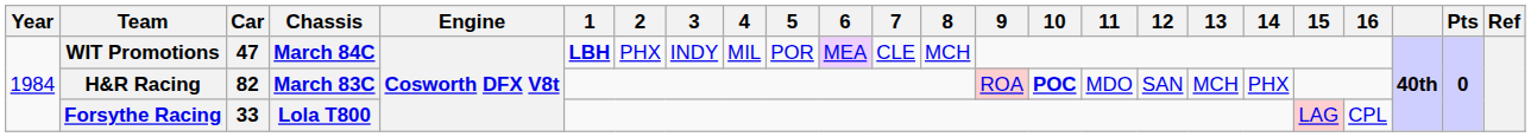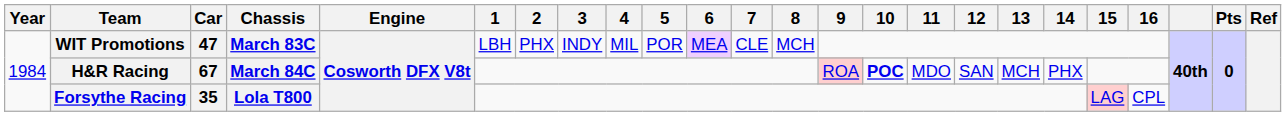WIT Promotions | Chassis: March 84C -> March 83C
WIT Promotions | 1: bold -> normal
H&R Racing | Car: 82 -> 67
H&R Racing | Chassis: March 83C -> March 84C
Forsythe Racing | Car: 33 -> 35
